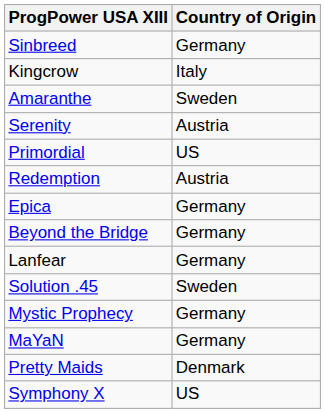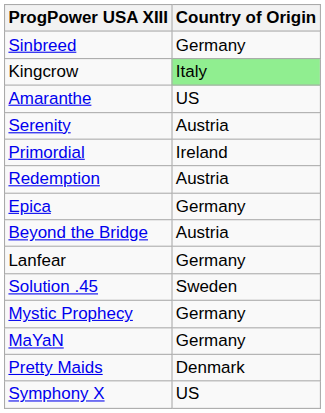Kingcrow | Country of Origin: no background -> lightgreen background
Amaranthe | Country of Origin: Sweden -> US
Primordial | Country of Origin: US -> Ireland
Beyond the Bridge | Country of Origin: Germany -> Austria
